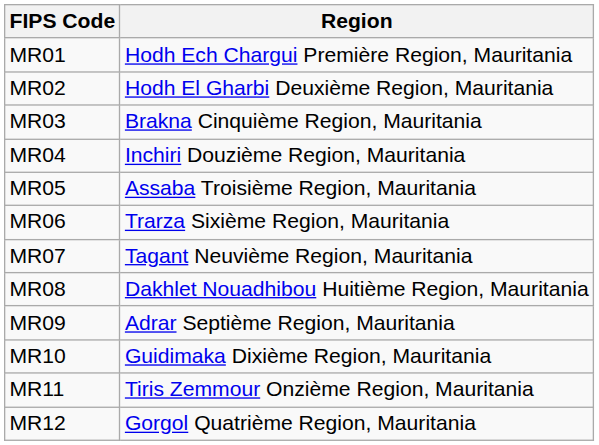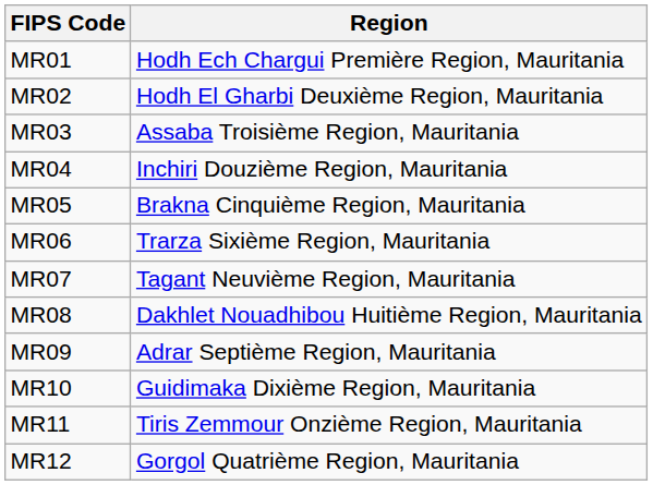MR03 | Region: Brakna Cinquième Region, Mauritania -> Assaba Troisième Region, Mauritania
MR05 | Region: Assaba Troisième Region, Mauritania -> Brakna Cinquième Region, Mauritania
